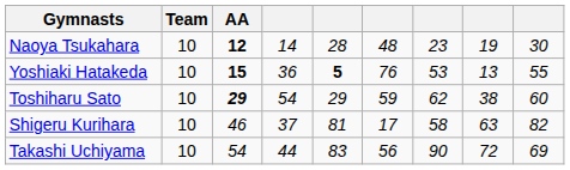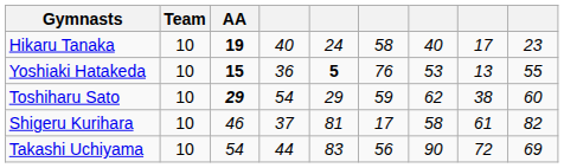- row: Naoya Tsukahara | 10 | 12 | 14 | 28 | 48 | 23 | 19 | 30
+ row: Hikaru Tanaka | 10 | 19 | 40 | 24 | 58 | 40 | 17 | 23
Shigeru Kurihara | column 8: 63 -> 61
